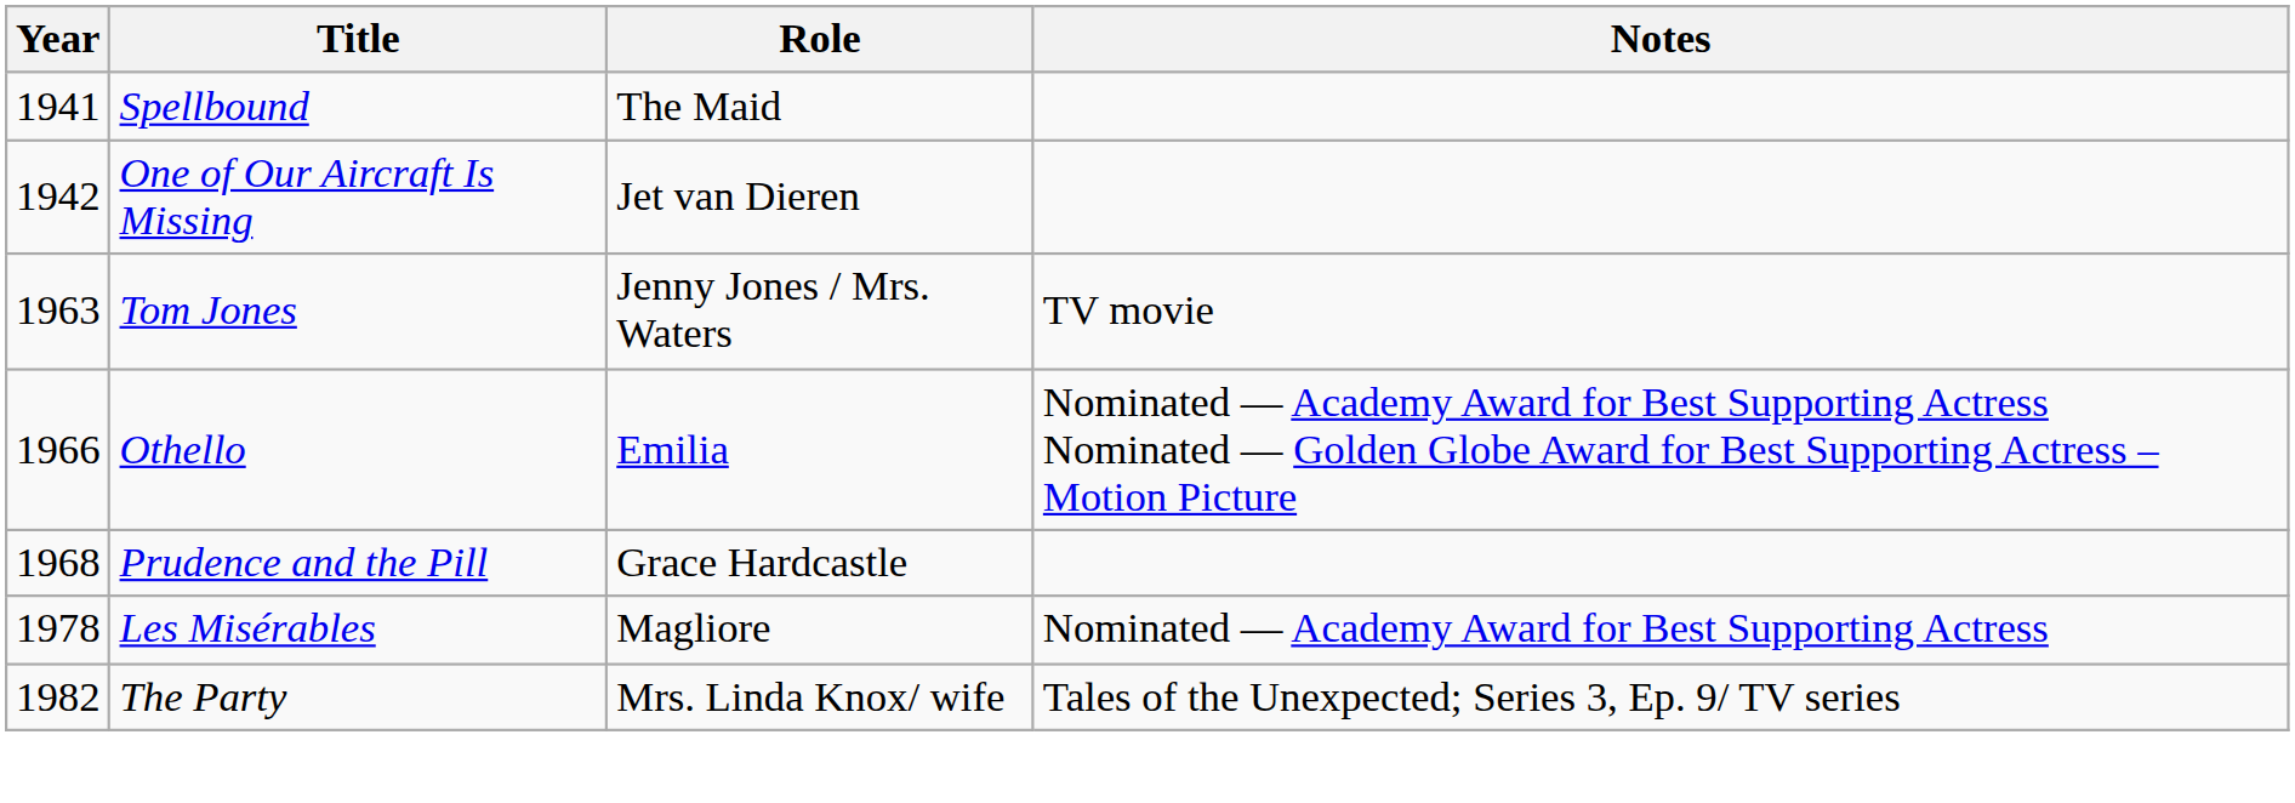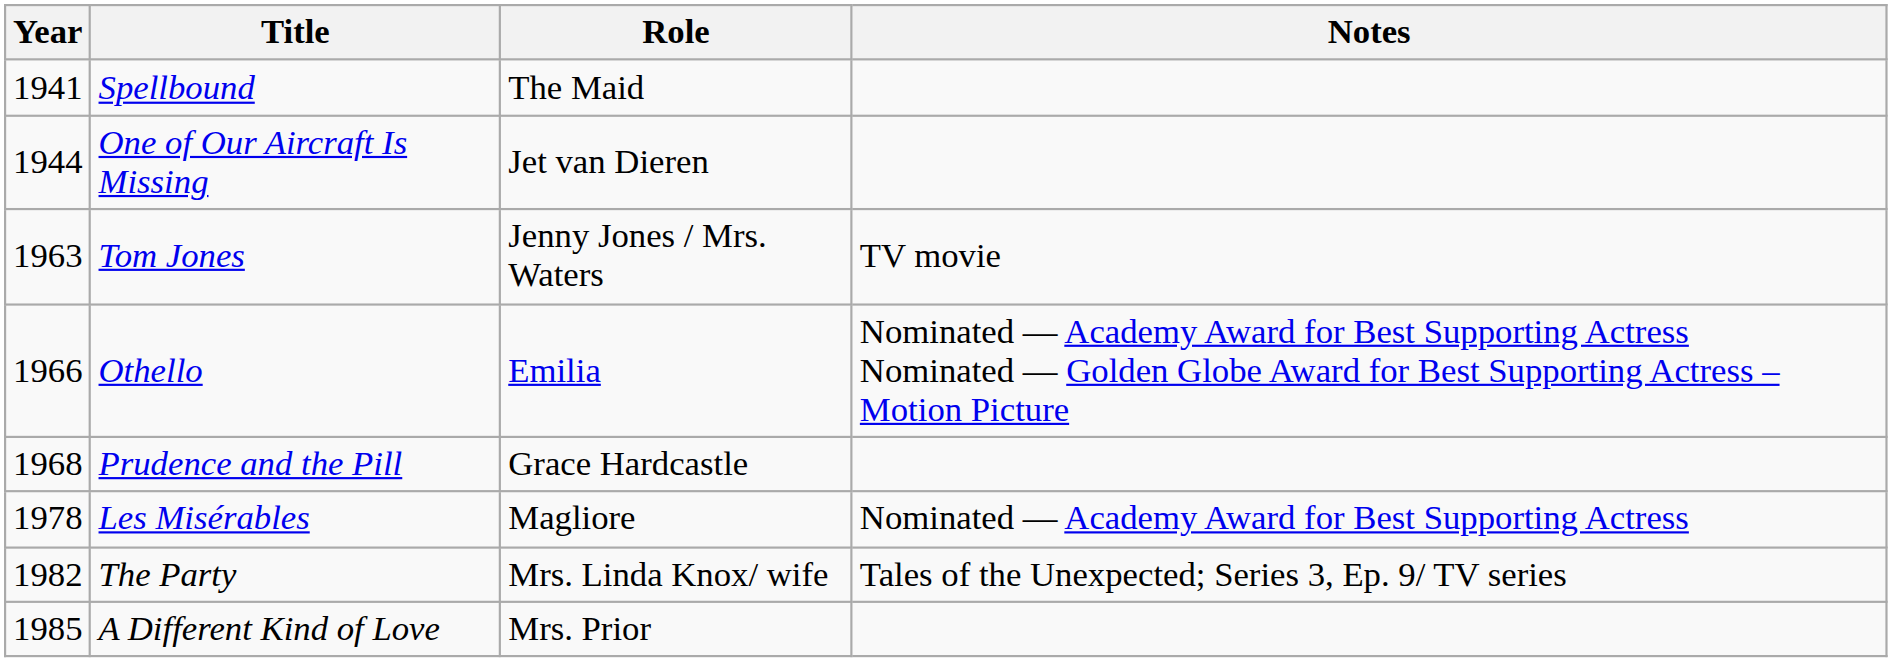One of Our Aircraft Is Missing | Year: 1942 -> 1944
+ row: 1985 | A Different Kind of Love | Mrs. Prior
